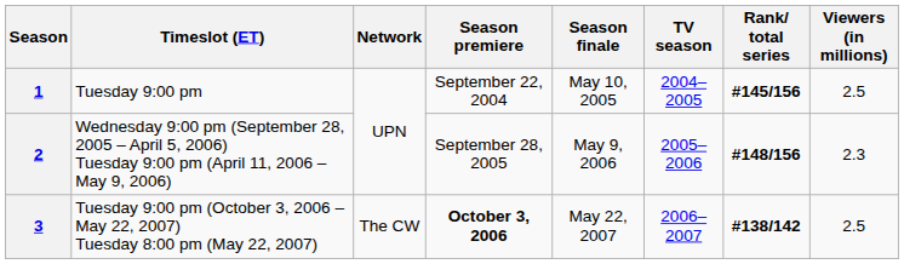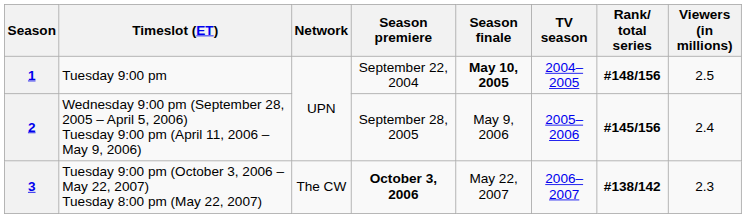1 | Season finale: normal -> bold
1 | Rank/ total series: #145/156 -> #148/156
2 | Rank/ total series: #148/156 -> #145/156
2 | Viewers (in millions): 2.3 -> 2.4
3 | Viewers (in millions): 2.5 -> 2.3
